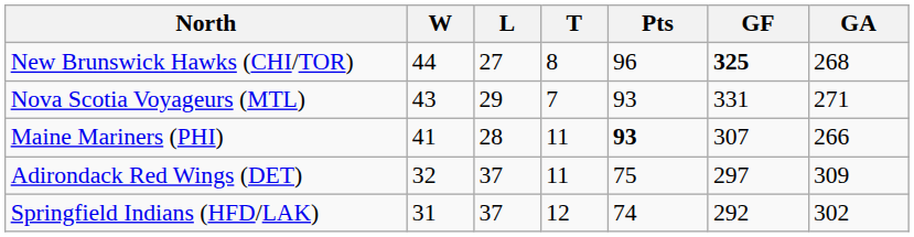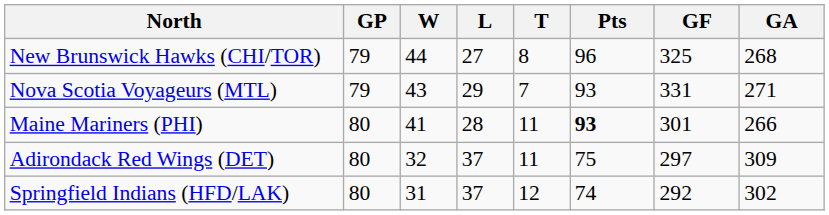+ column: GP | 79 | 79 | 80 | 80 | 80
New Brunswick Hawks (CHI/TOR) | GF: bold -> normal
Maine Mariners (PHI) | GF: 307 -> 301
